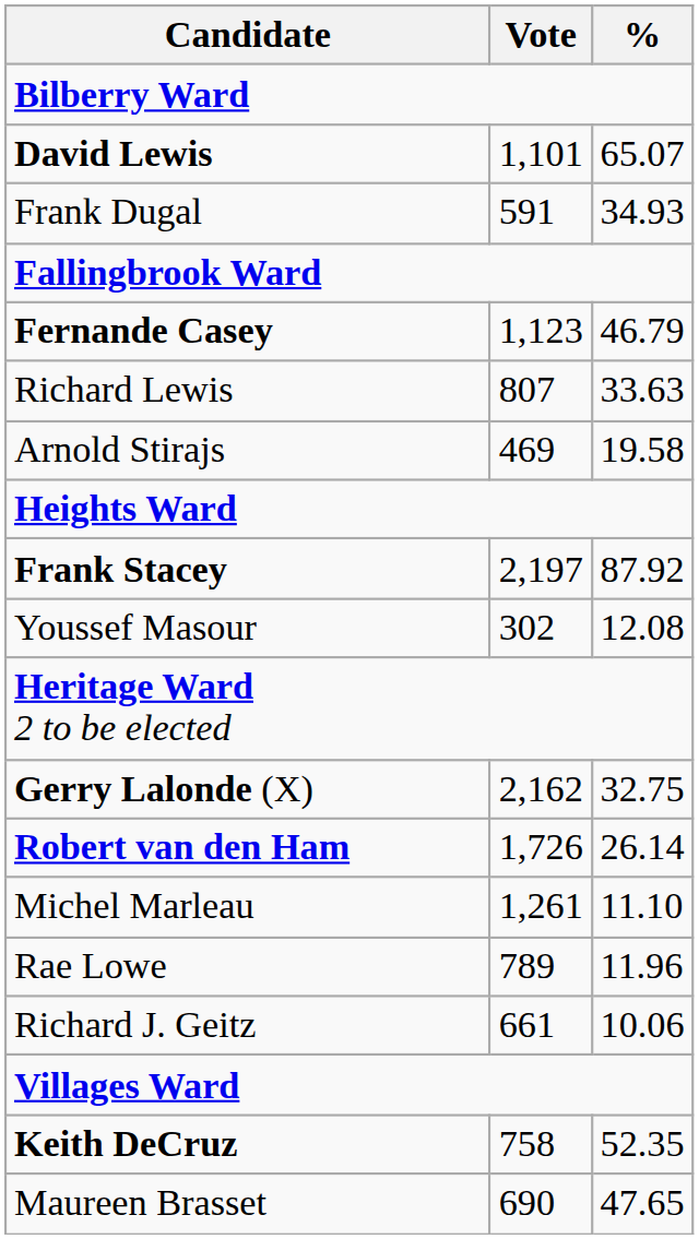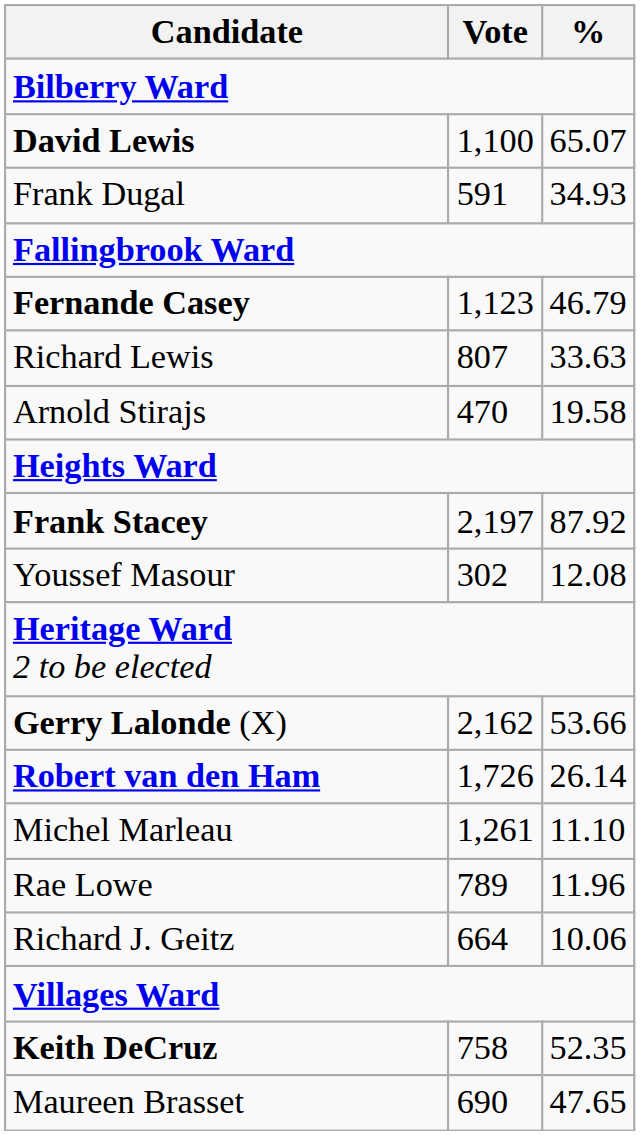David Lewis | Vote: 1,101 -> 1,100
Arnold Stirajs | Vote: 469 -> 470
Gerry Lalonde (X) | %: 32.75 -> 53.66
Richard J. Geitz | Vote: 661 -> 664
